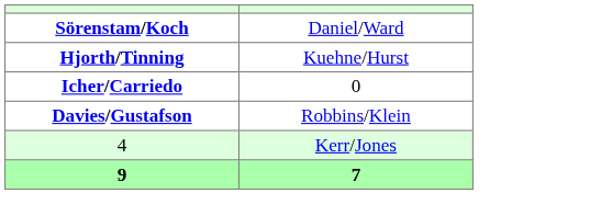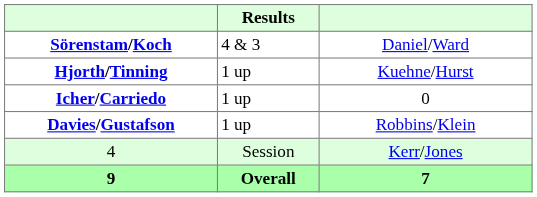+ column: Results | 4 & 3 | 1 up | 1 up | 1 up | Session | Overall
